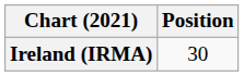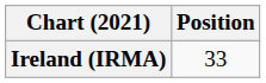Ireland (IRMA) | Position: 30 -> 33
